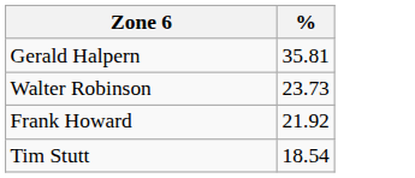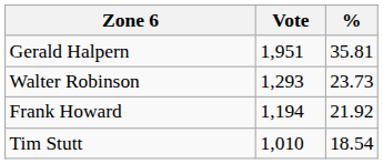+ column: Vote | 1,951 | 1,293 | 1,194 | 1,010
